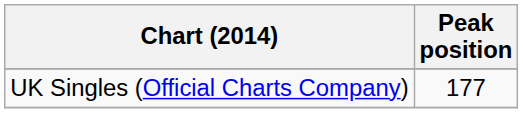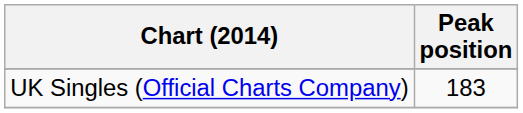UK Singles (Official Charts Company) | Peak position: 177 -> 183
